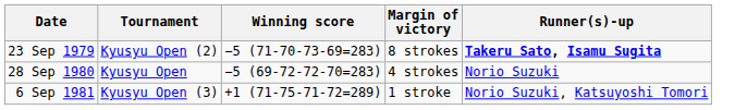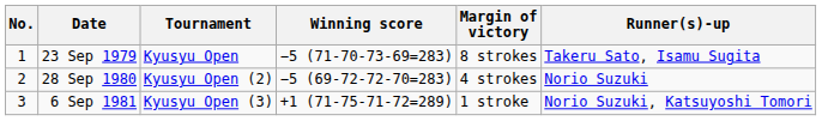+ column: No. | 1 | 2 | 3
23 Sep 1979 | Tournament: Kyusyu Open (2) -> Kyusyu Open
23 Sep 1979 | Runner(s)-up: bold -> normal
28 Sep 1980 | Tournament: Kyusyu Open -> Kyusyu Open (2)
